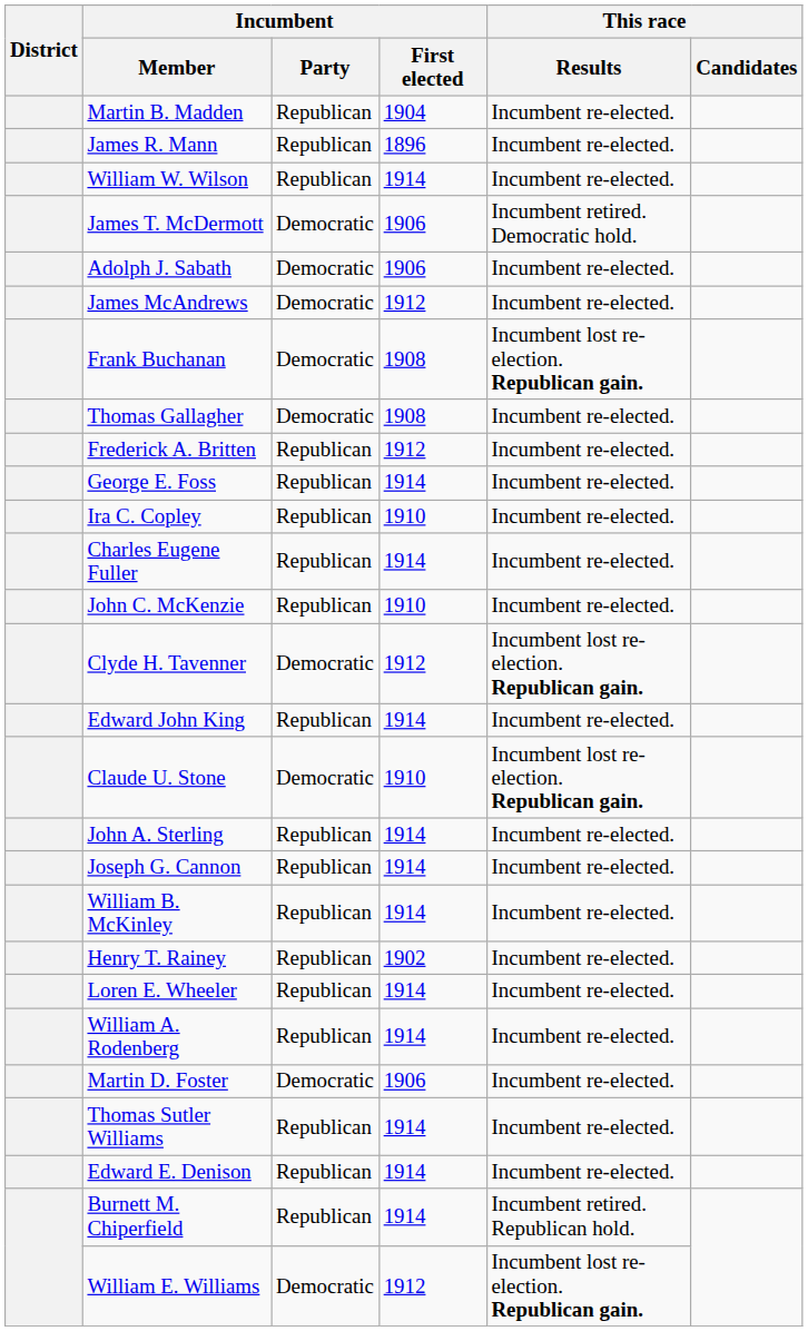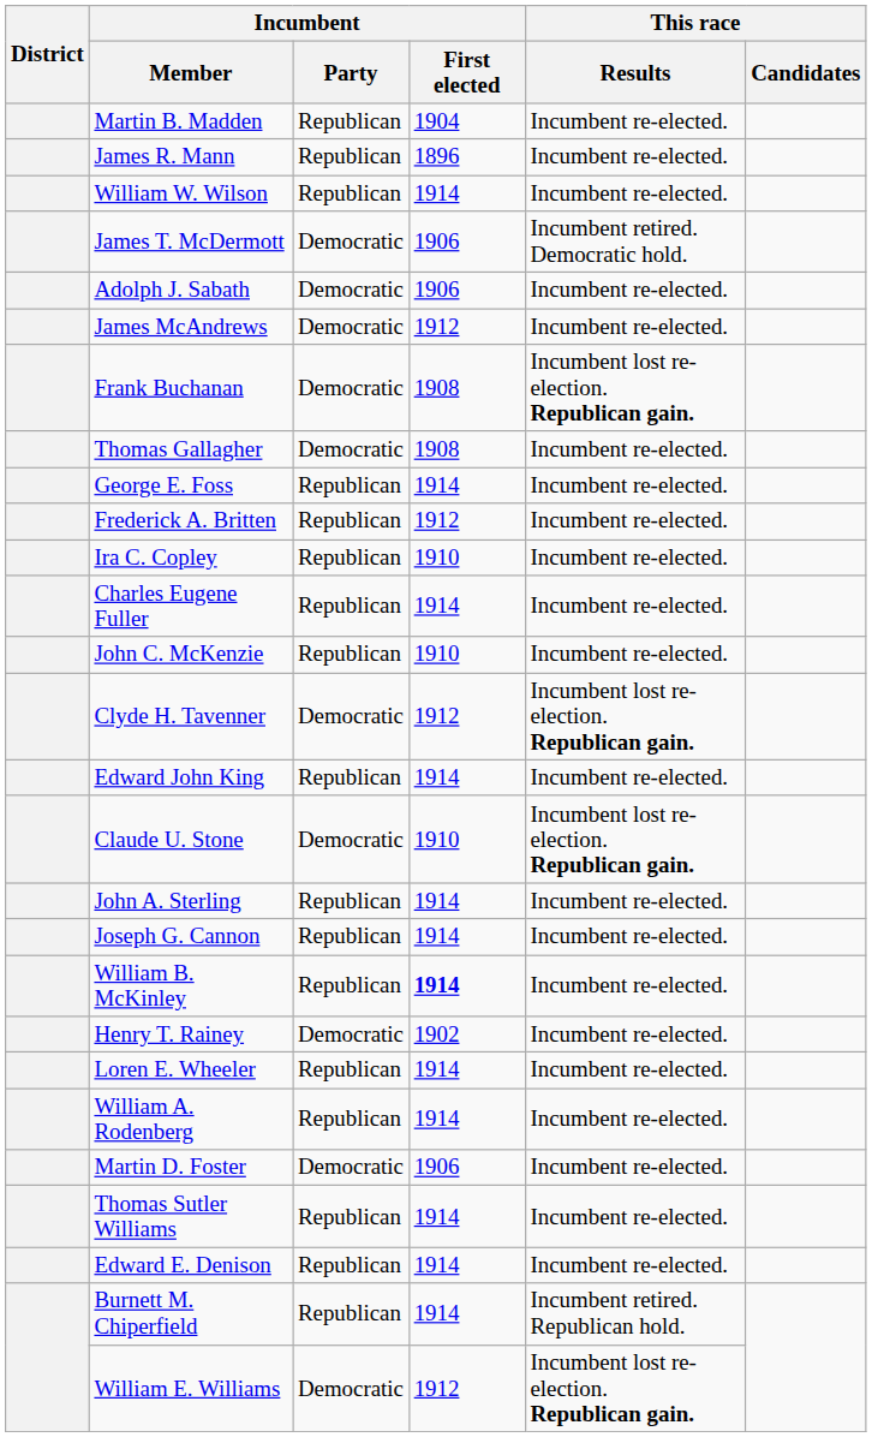rows swapped: Frederick A. Britten <-> George E. Foss
William B. McKinley | Incumbent / First elected: normal -> bold
Henry T. Rainey | Incumbent / Party: Republican -> Democratic
